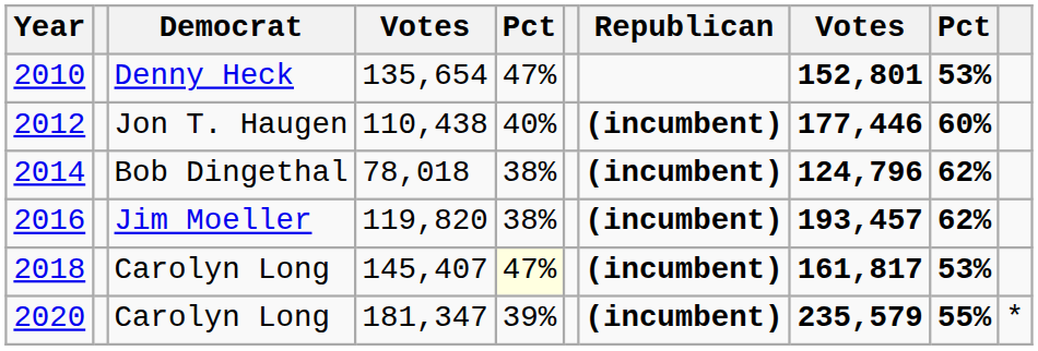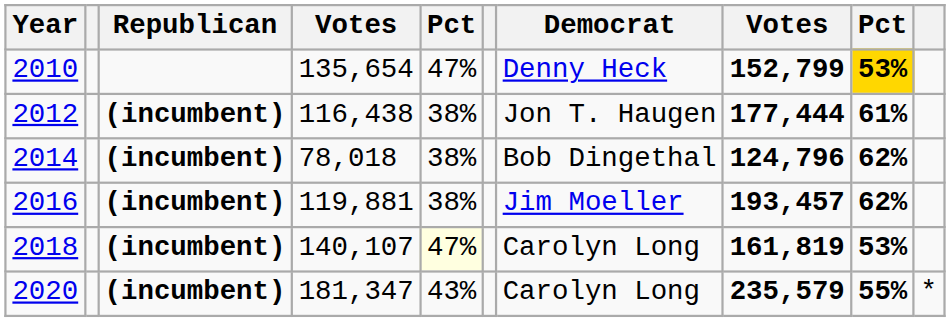columns swapped: Democrat <-> Republican
2010 | column 8: 152,801 -> 152,799
2010 | column 9: no background -> gold background
2012 | column 4: 110,438 -> 116,438
2012 | column 5: 40% -> 38%
2012 | column 8: 177,446 -> 177,444
2012 | column 9: 60% -> 61%
2016 | column 4: 119,820 -> 119,881
2018 | column 4: 145,407 -> 140,107
2018 | column 8: 161,817 -> 161,819
2020 | column 5: 39% -> 43%
